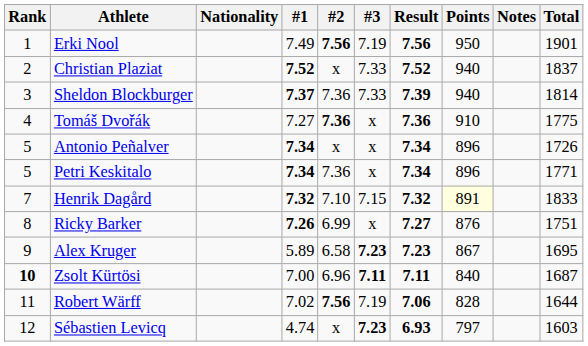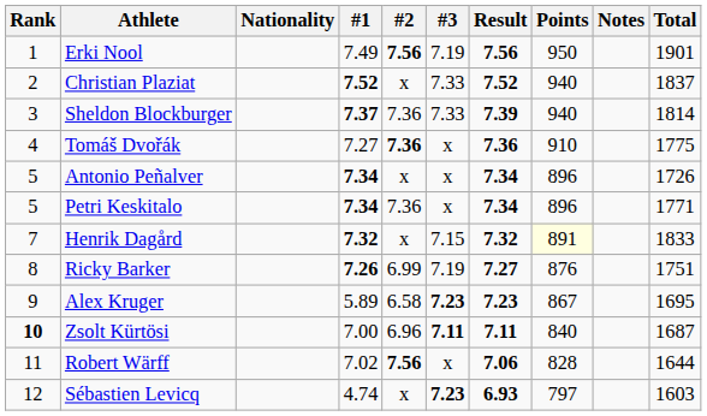Henrik Dagård | #2: 7.10 -> x
Ricky Barker | #3: x -> 7.19
Robert Wärff | #3: 7.19 -> x
